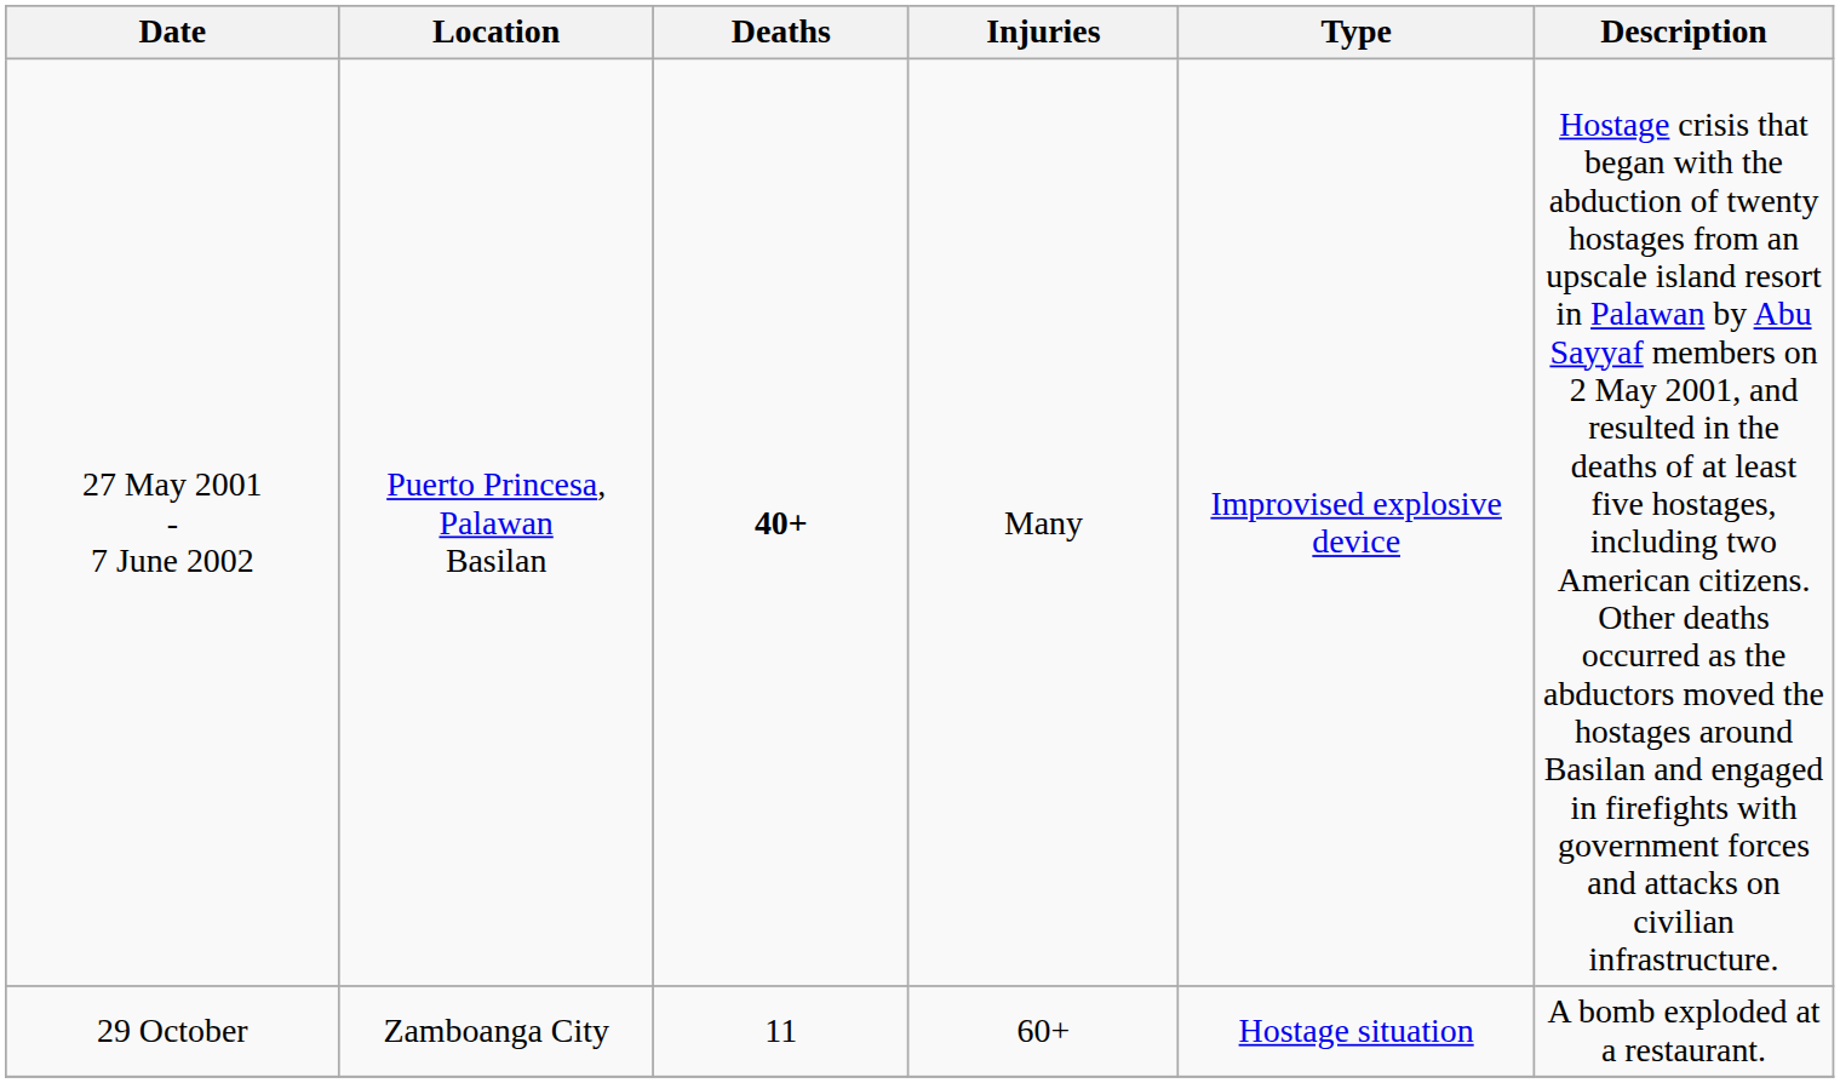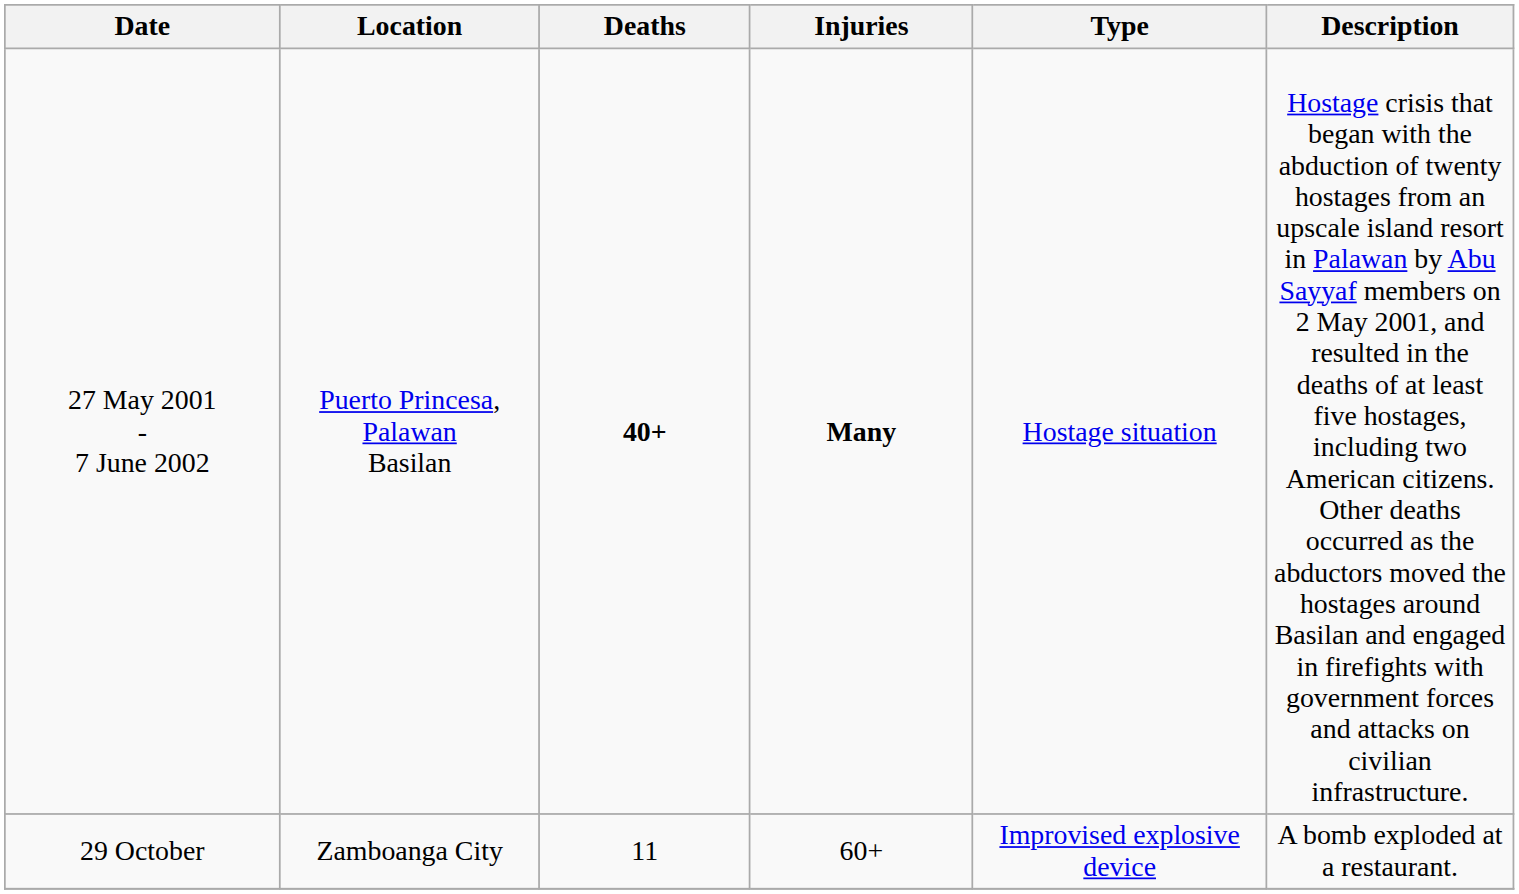27 May 2001 - 7 June 2002 | Injuries: normal -> bold
27 May 2001 - 7 June 2002 | Type: Improvised explosive device -> Hostage situation
29 October | Type: Hostage situation -> Improvised explosive device
